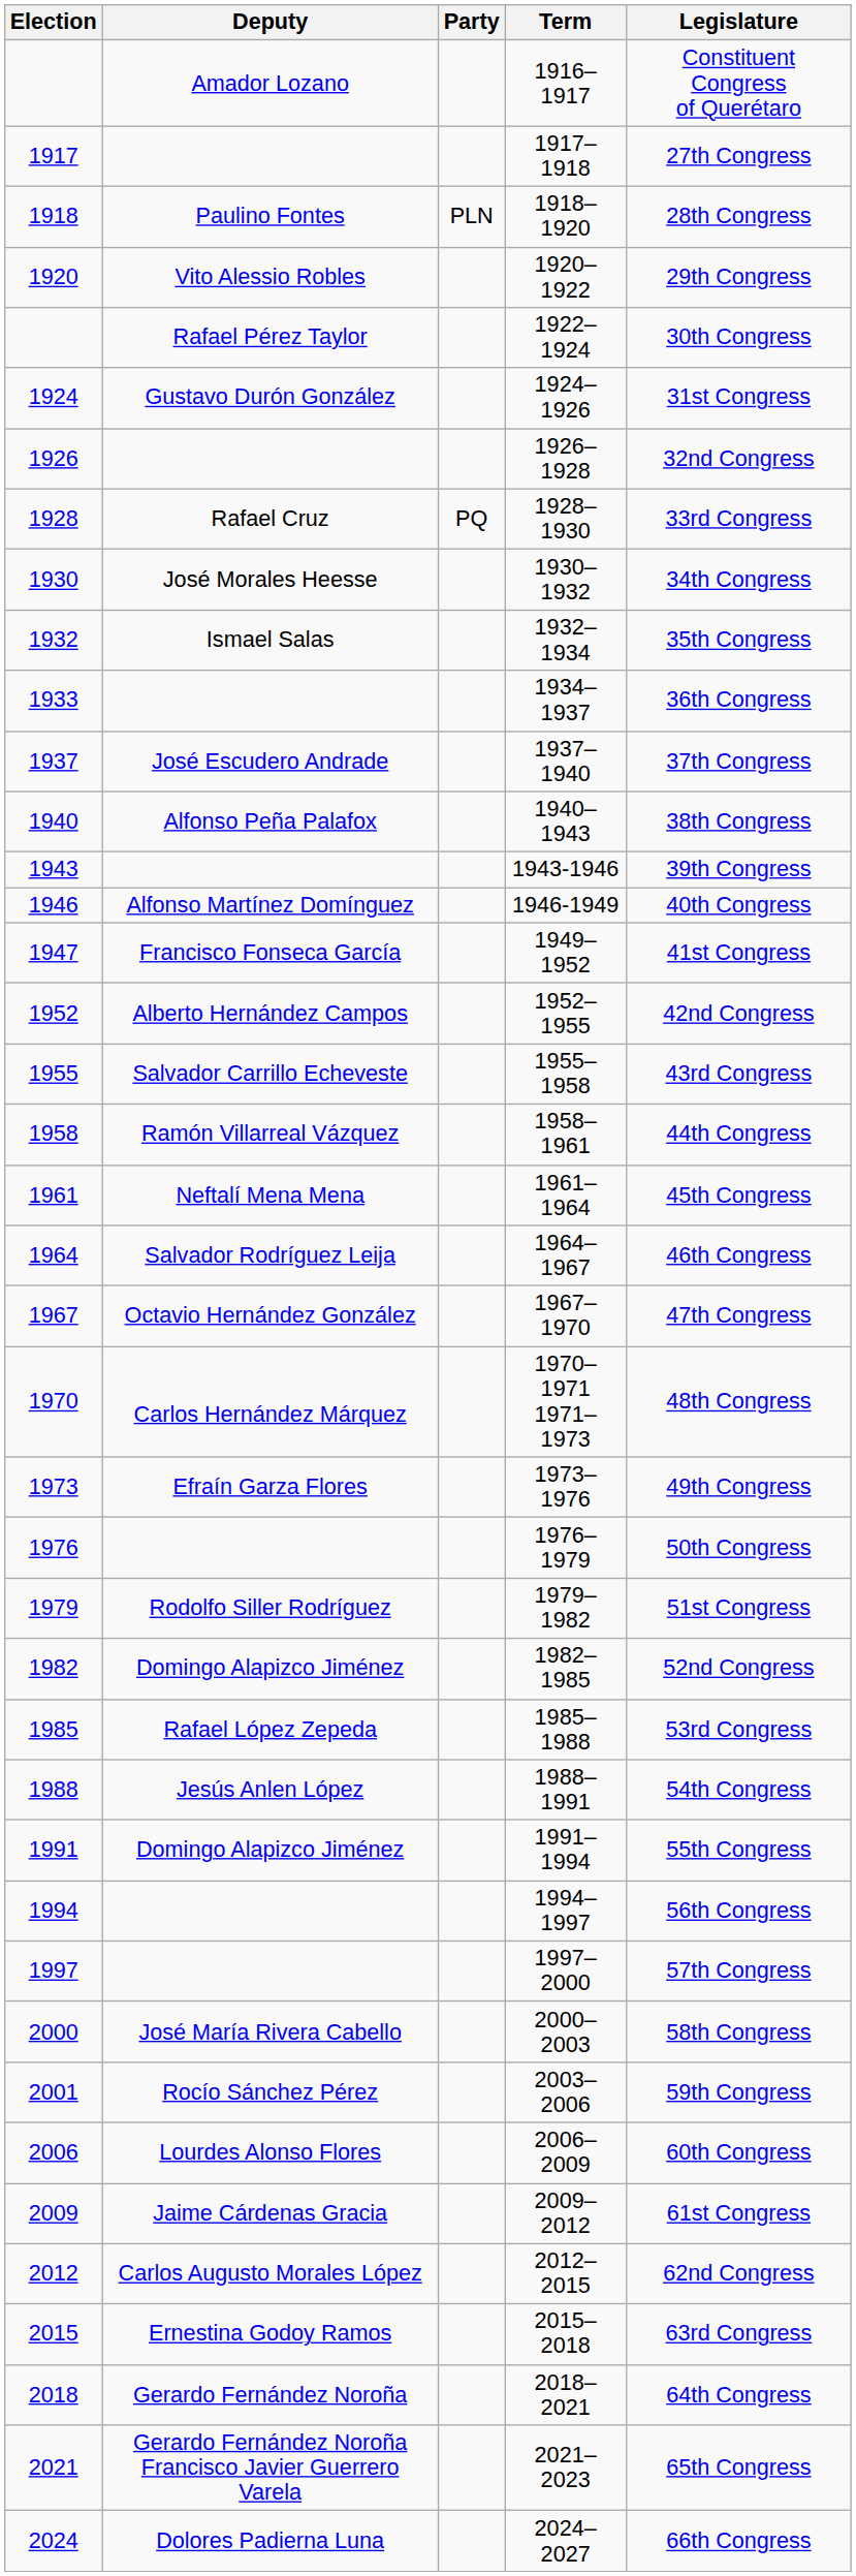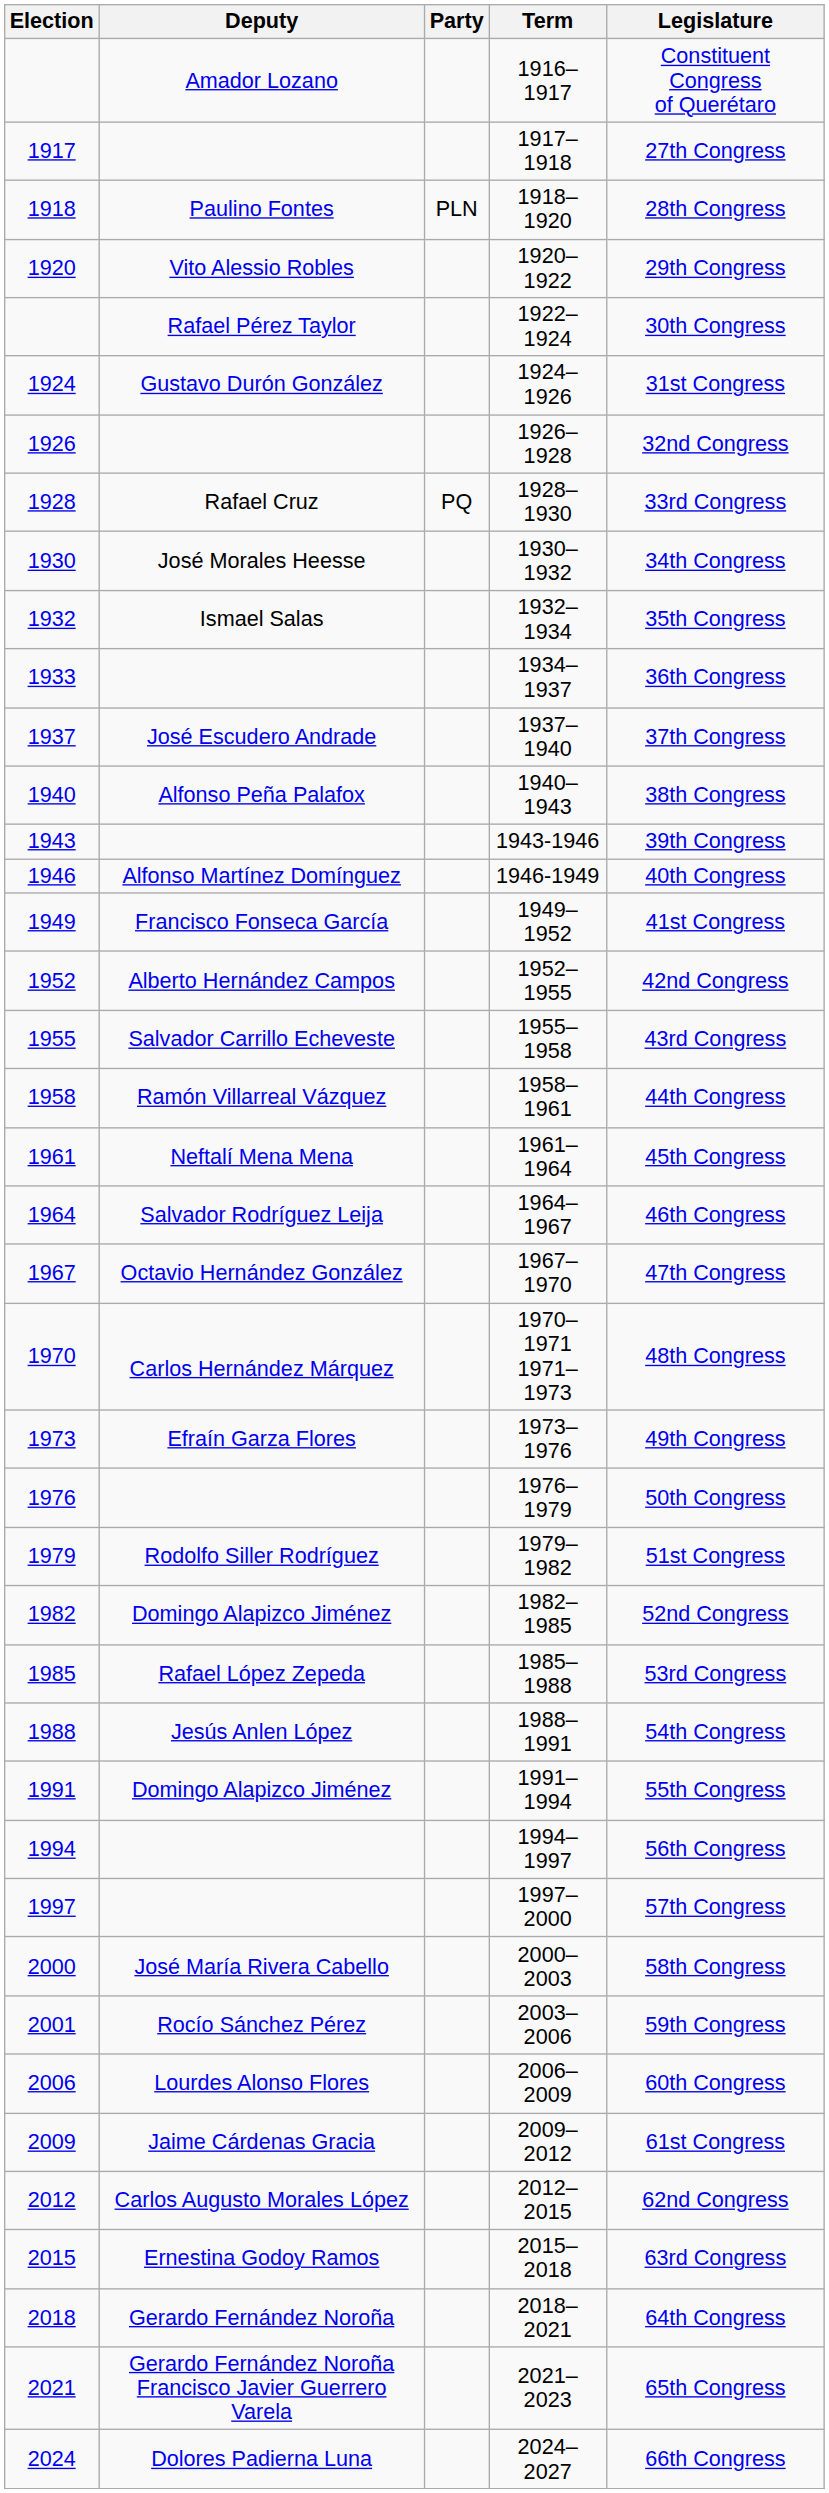1949–1952 | Election: 1947 -> 1949
